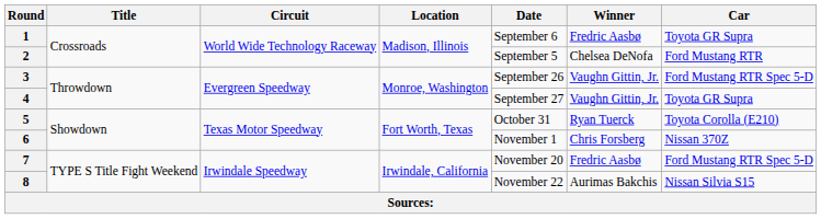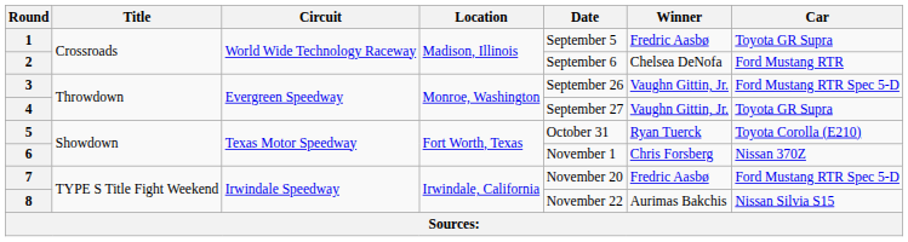1 | Date: September 6 -> September 5
2 | Date: September 5 -> September 6
